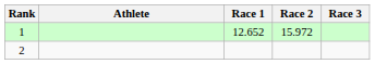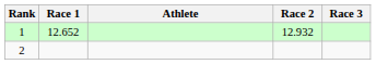columns swapped: Athlete <-> Race 1
1 | Race 2: 15.972 -> 12.932
